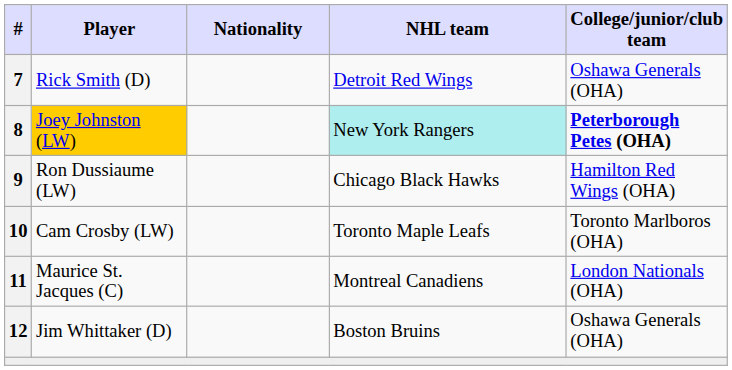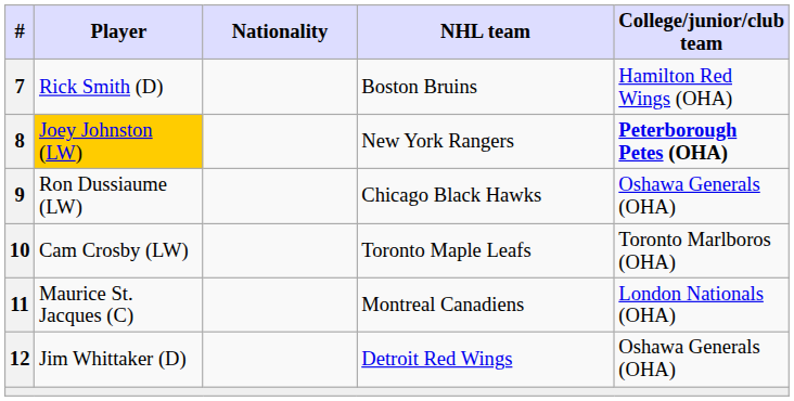Rick Smith (D) | NHL team: Detroit Red Wings -> Boston Bruins
Rick Smith (D) | College/junior/club team: Oshawa Generals (OHA) -> Hamilton Red Wings (OHA)
Joey Johnston (LW) | NHL team: paleturquoise background -> no background
Ron Dussiaume (LW) | College/junior/club team: Hamilton Red Wings (OHA) -> Oshawa Generals (OHA)
Jim Whittaker (D) | NHL team: Boston Bruins -> Detroit Red Wings
